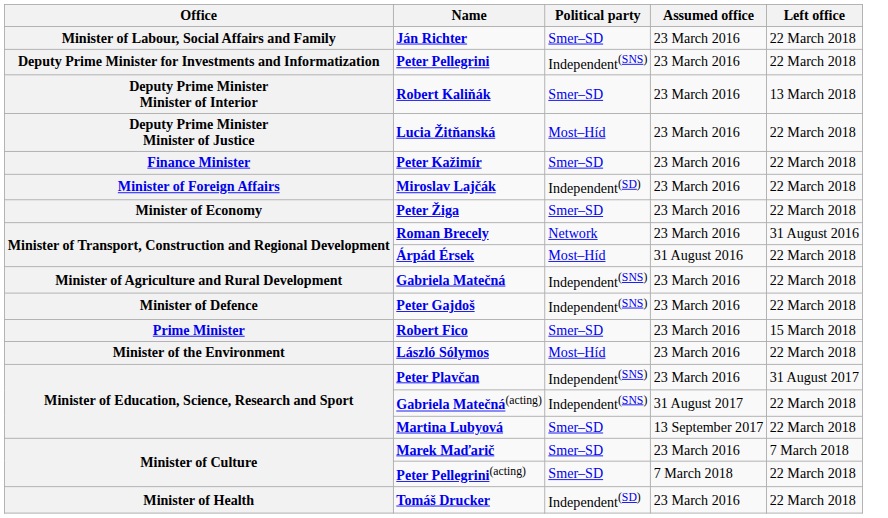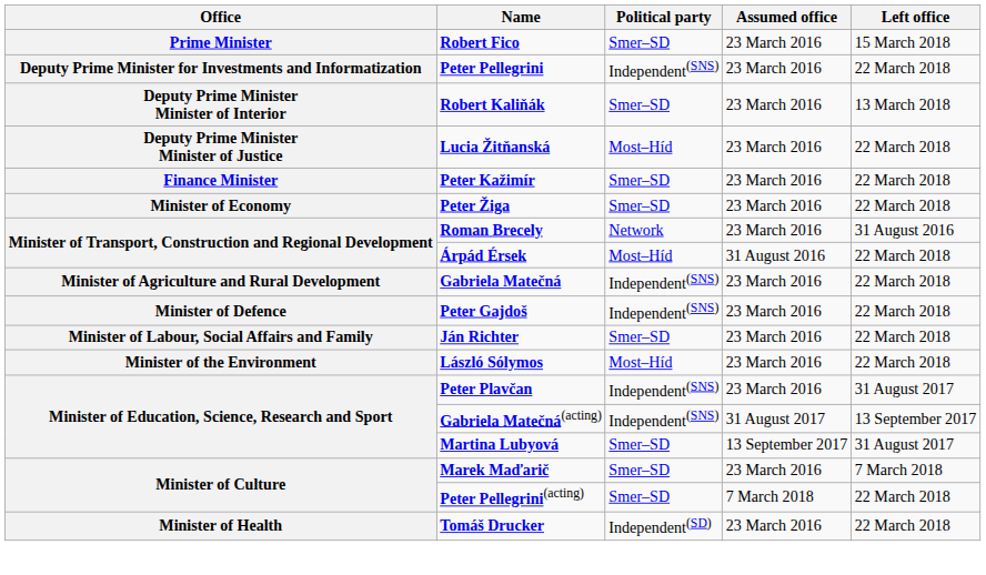rows swapped: Robert Fico <-> Ján Richter
- row: Minister of Foreign Affairs | Miroslav Lajčák | Independent(SD) | 23 March 2016 | 22 March 2018
Gabriela Matečná(acting) | Left office: 22 March 2018 -> 13 September 2017
Martina Lubyová | Left office: 22 March 2018 -> 31 August 2017
